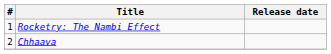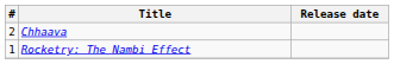rows swapped: Rocketry: The Nambi Effect <-> Chhaava
